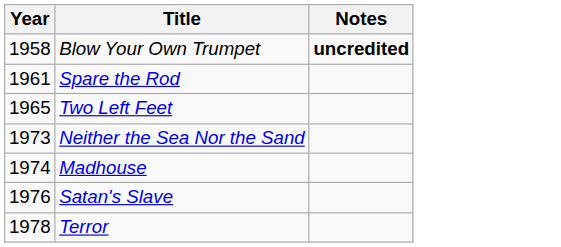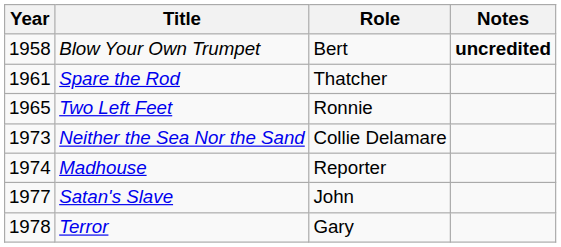+ column: Role | Bert | Thatcher | Ronnie | Collie Delamare | Reporter | John | Gary
Satan's Slave | Year: 1976 -> 1977
